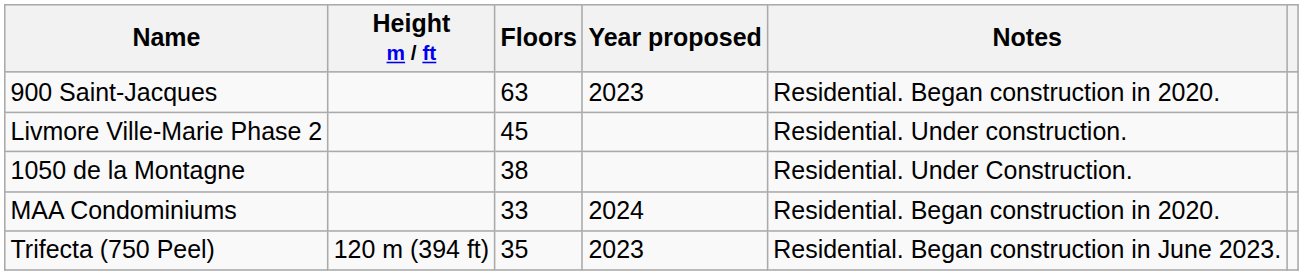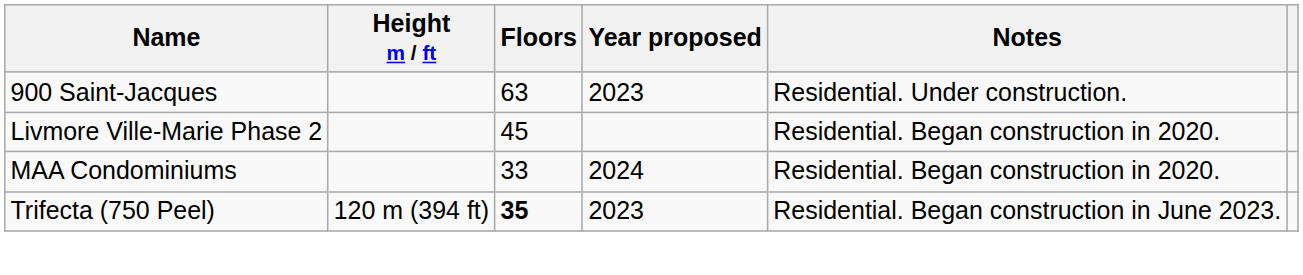900 Saint-Jacques | Notes: Residential. Began construction in 2020. -> Residential. Under construction.
Livmore Ville-Marie Phase 2 | Notes: Residential. Under construction. -> Residential. Began construction in 2020.
- row: 1050 de la Montagne | 38 | Residential. Under Construction.
Trifecta (750 Peel) | Floors: normal -> bold
